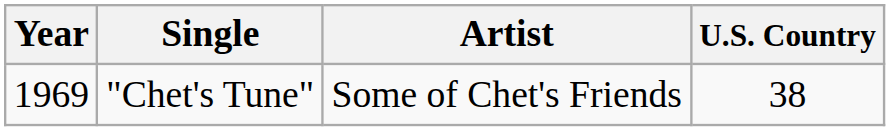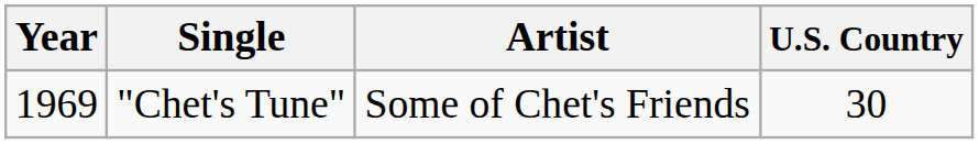"Chet's Tune" | U.S. Country: 38 -> 30
